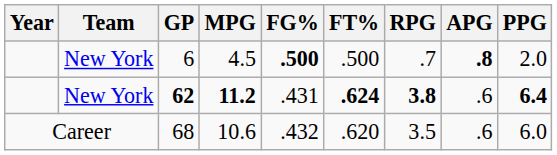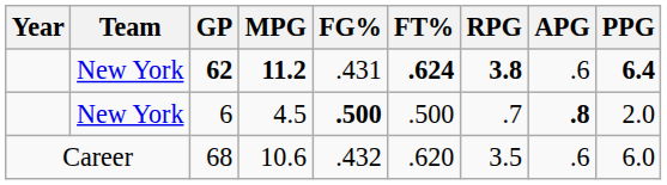rows swapped: 62 <-> 6
